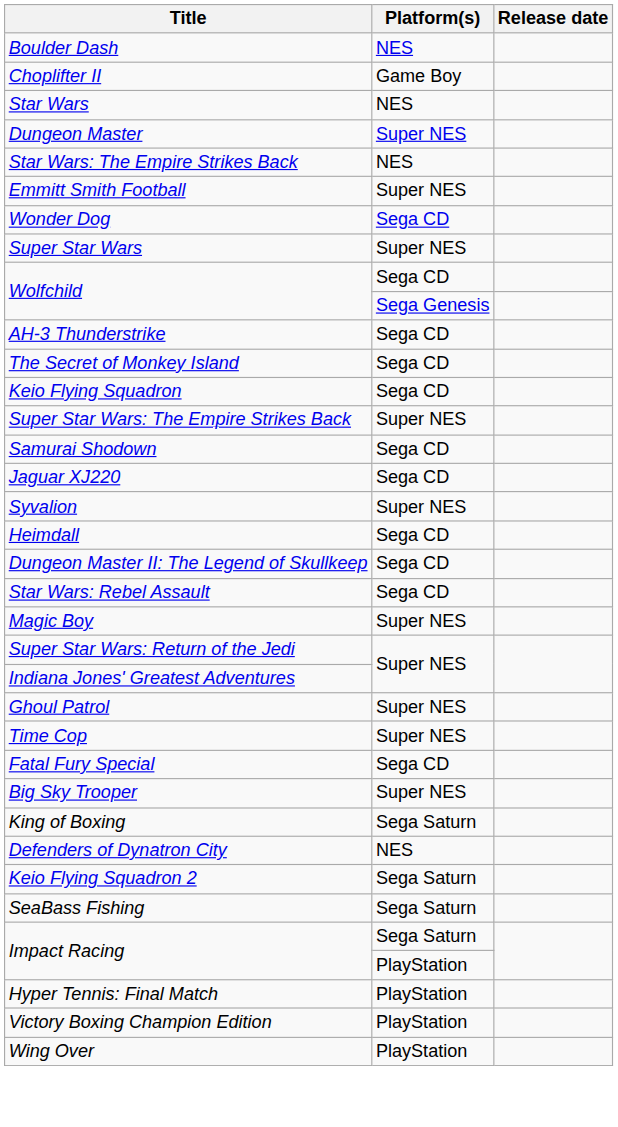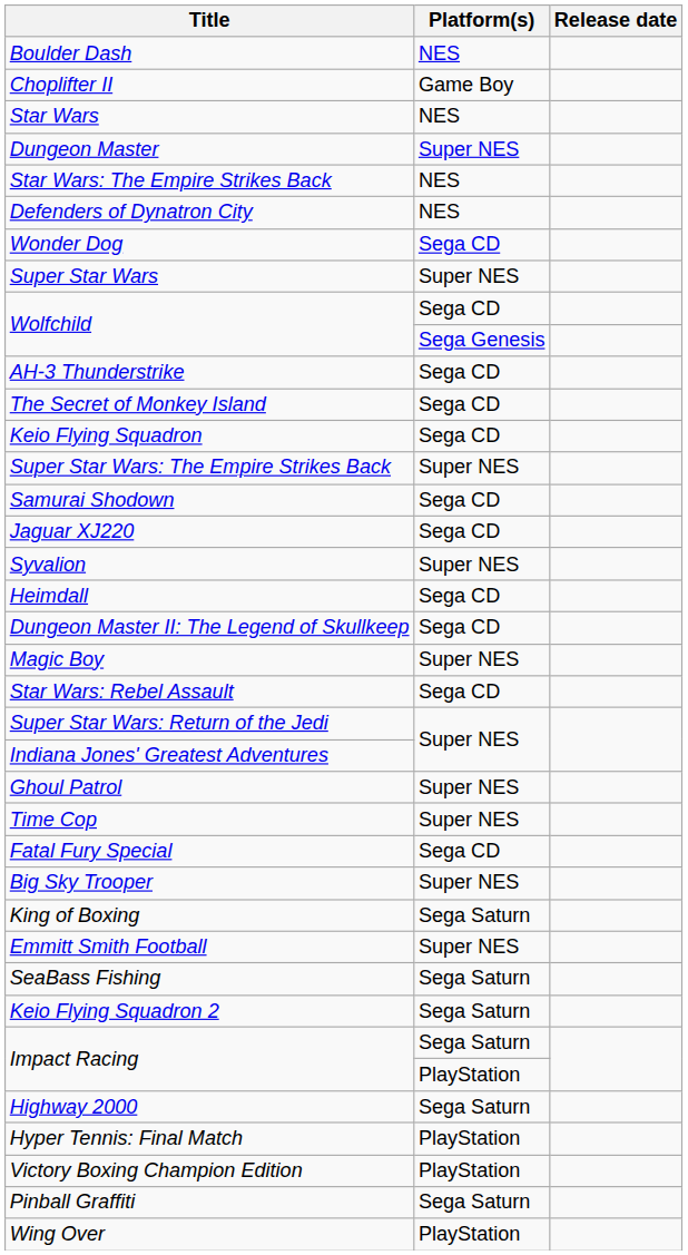rows swapped: Defenders of Dynatron City <-> Emmitt Smith Football
rows swapped: Star Wars: Rebel Assault <-> Magic Boy
rows swapped: SeaBass Fishing <-> Keio Flying Squadron 2
+ row: Highway 2000 | Sega Saturn
+ row: Pinball Graffiti | Sega Saturn
